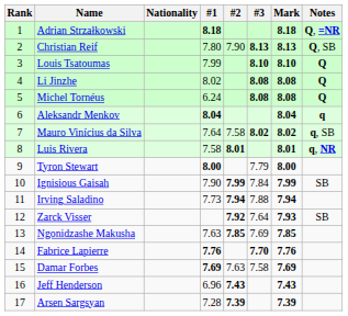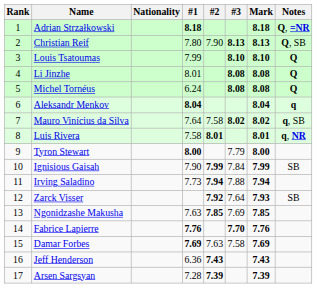Li Jinzhe | #1: 8.02 -> 8.01
Jeff Henderson | #1: 6.96 -> 6.36
